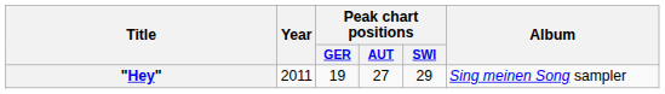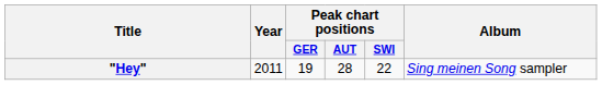"Hey" | Peak chart positions / AUT: 27 -> 28
"Hey" | Peak chart positions / SWI: 29 -> 22
